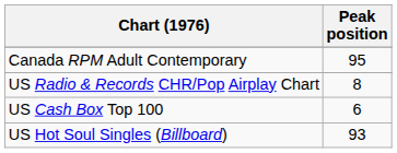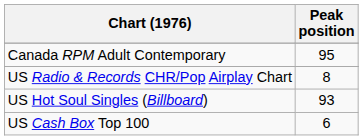rows swapped: US Hot Soul Singles (Billboard) <-> US Cash Box Top 100
